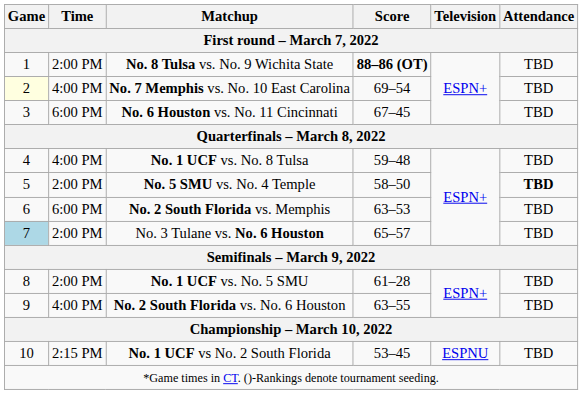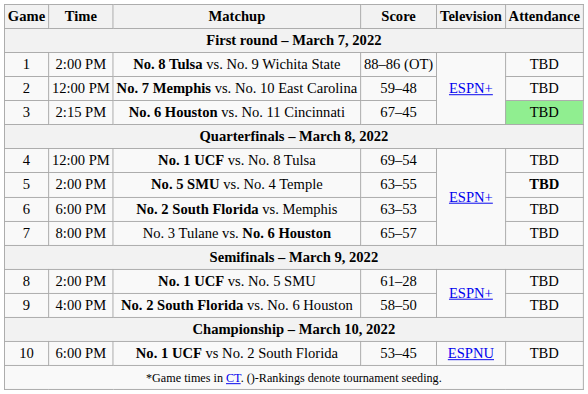No. 8 Tulsa vs. No. 9 Wichita State | Score: bold -> normal
No. 7 Memphis vs. No. 10 East Carolina | Game: lightyellow background -> no background
No. 7 Memphis vs. No. 10 East Carolina | Time: 4:00 PM -> 12:00 PM
No. 7 Memphis vs. No. 10 East Carolina | Score: 69–54 -> 59–48
No. 6 Houston vs. No. 11 Cincinnati | Time: 6:00 PM -> 2:15 PM
No. 6 Houston vs. No. 11 Cincinnati | Attendance: no background -> lightgreen background
No. 1 UCF vs. No. 8 Tulsa | Time: 4:00 PM -> 12:00 PM
No. 1 UCF vs. No. 8 Tulsa | Score: 59–48 -> 69–54
No. 5 SMU vs. No. 4 Temple | Score: 58–50 -> 63–55
No. 3 Tulane vs. No. 6 Houston | Game: lightblue background -> no background
No. 3 Tulane vs. No. 6 Houston | Time: 2:00 PM -> 8:00 PM
No. 2 South Florida vs. No. 6 Houston | Score: 63–55 -> 58–50
No. 1 UCF vs No. 2 South Florida | Time: 2:15 PM -> 6:00 PM
